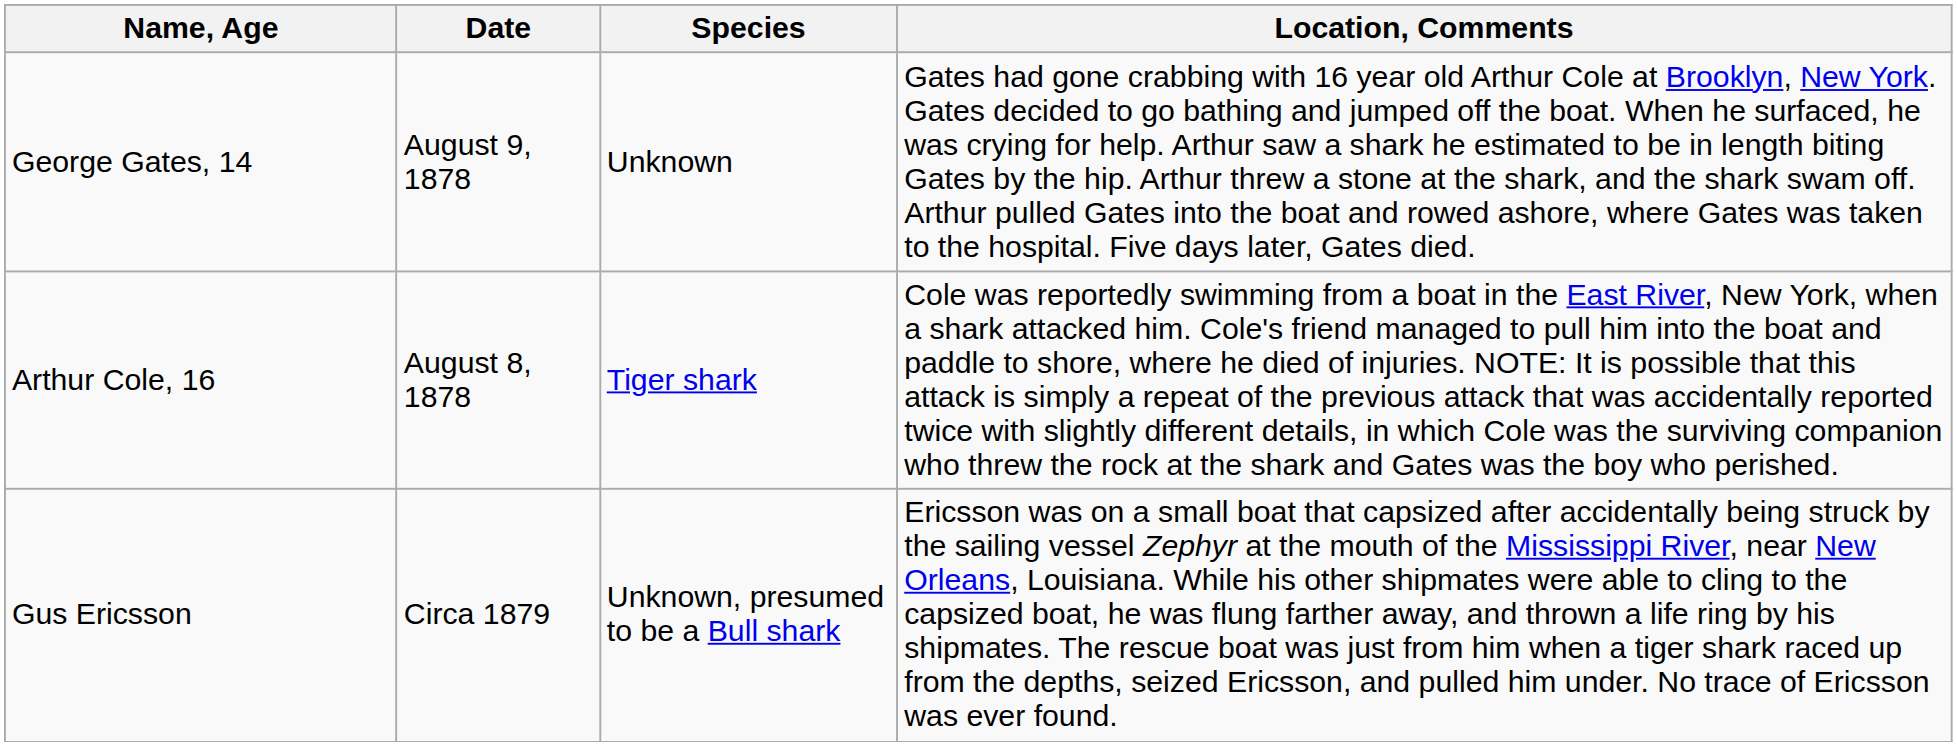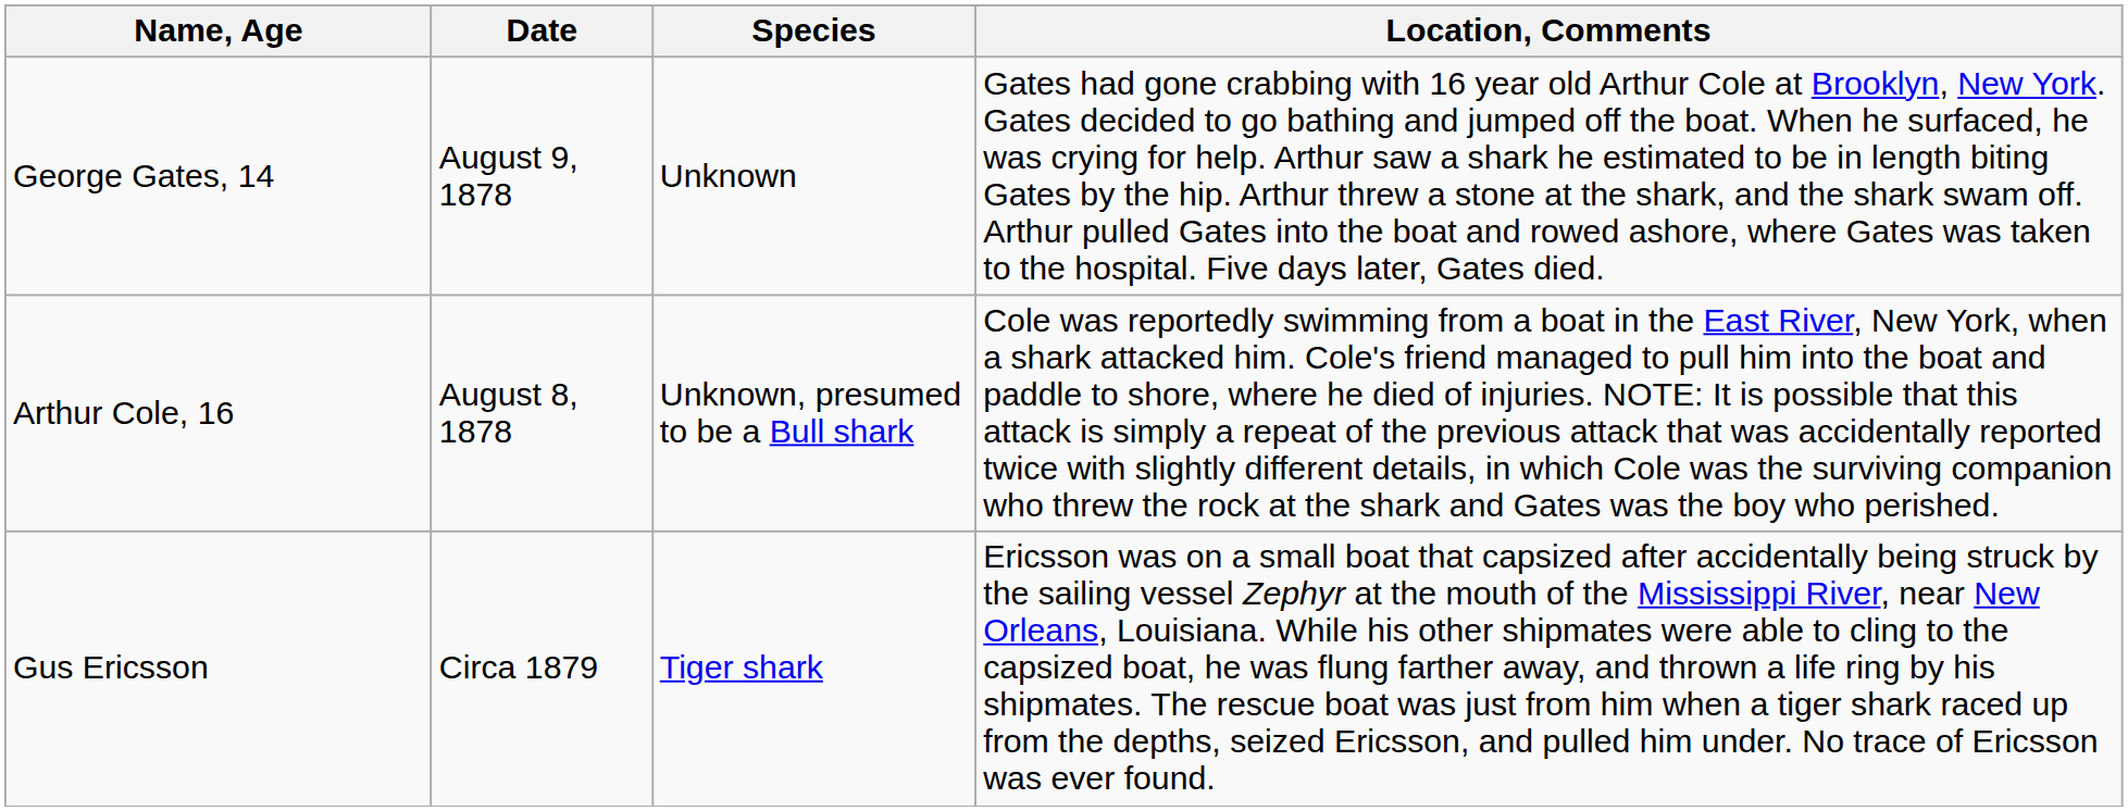Arthur Cole, 16 | Species: Tiger shark -> Unknown, presumed to be a Bull shark
Gus Ericsson | Species: Unknown, presumed to be a Bull shark -> Tiger shark
